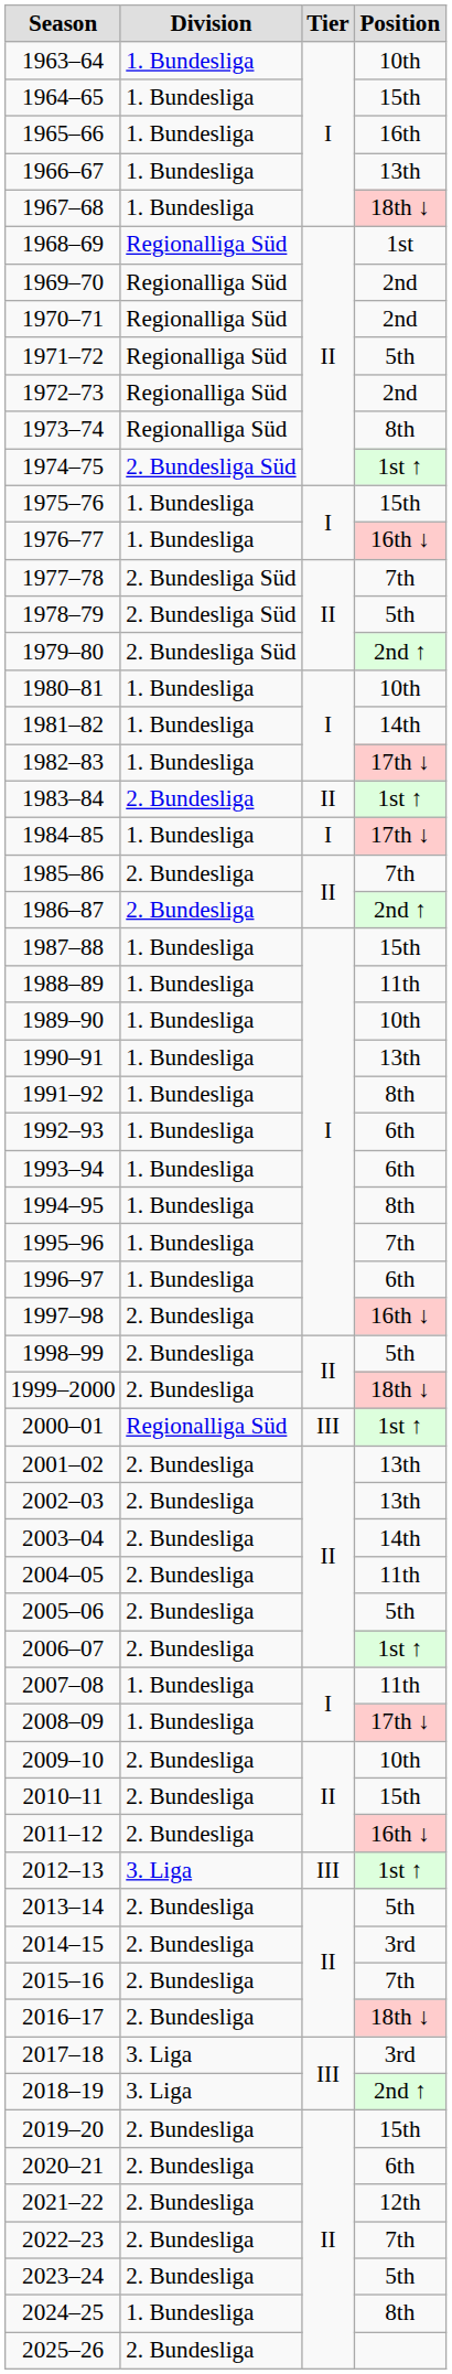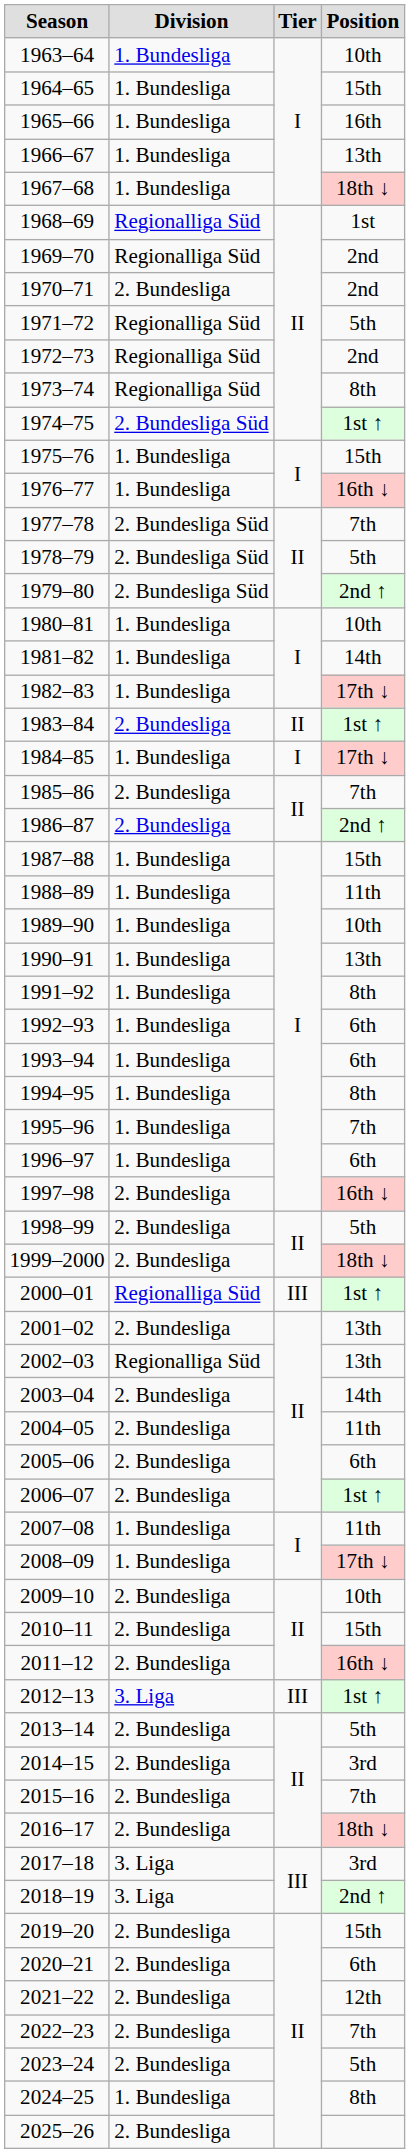1970–71 | Division: Regionalliga Süd -> 2. Bundesliga
2002–03 | Division: 2. Bundesliga -> Regionalliga Süd
2005–06 | Position: 5th -> 6th
